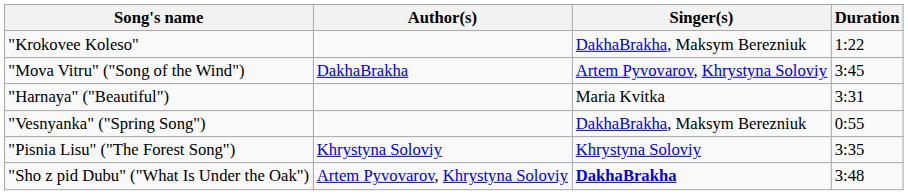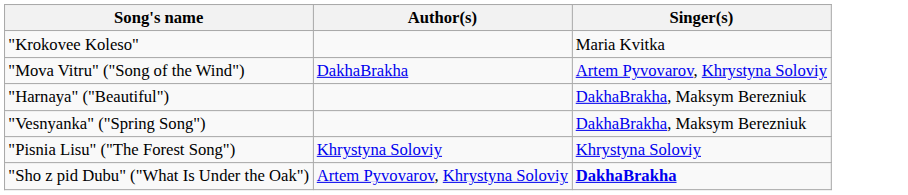- column: Duration | 1:22 | 3:45 | 3:31 | 0:55 | 3:35 | 3:48
"Krokovee Koleso" | Singer(s): DakhaBrakha, Maksym Berezniuk -> Maria Kvitka
"Harnaya" ("Beautiful") | Singer(s): Maria Kvitka -> DakhaBrakha, Maksym Berezniuk
